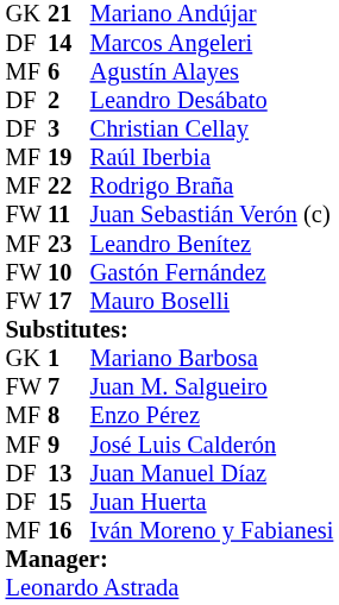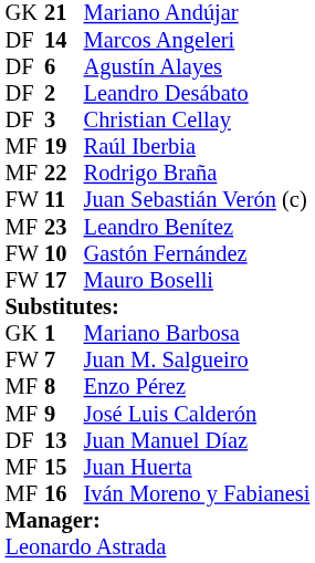Agustín Alayes | column 1: MF -> DF
Juan Huerta | column 1: DF -> MF
